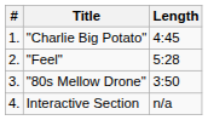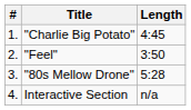"Feel" | Length: 5:28 -> 3:50
"80s Mellow Drone" | Length: 3:50 -> 5:28
